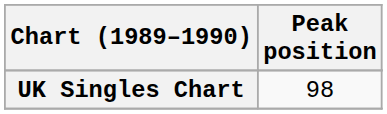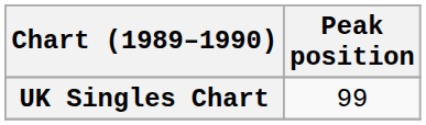UK Singles Chart | Peak position: 98 -> 99
